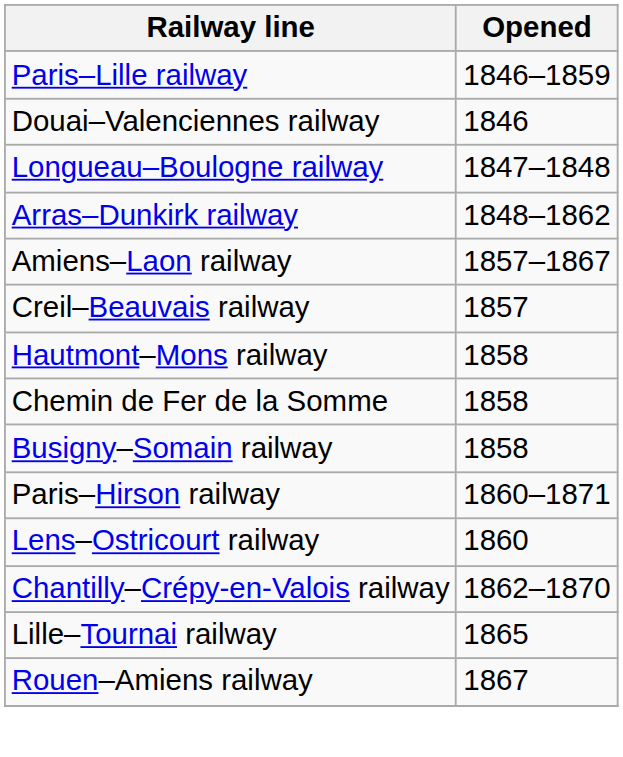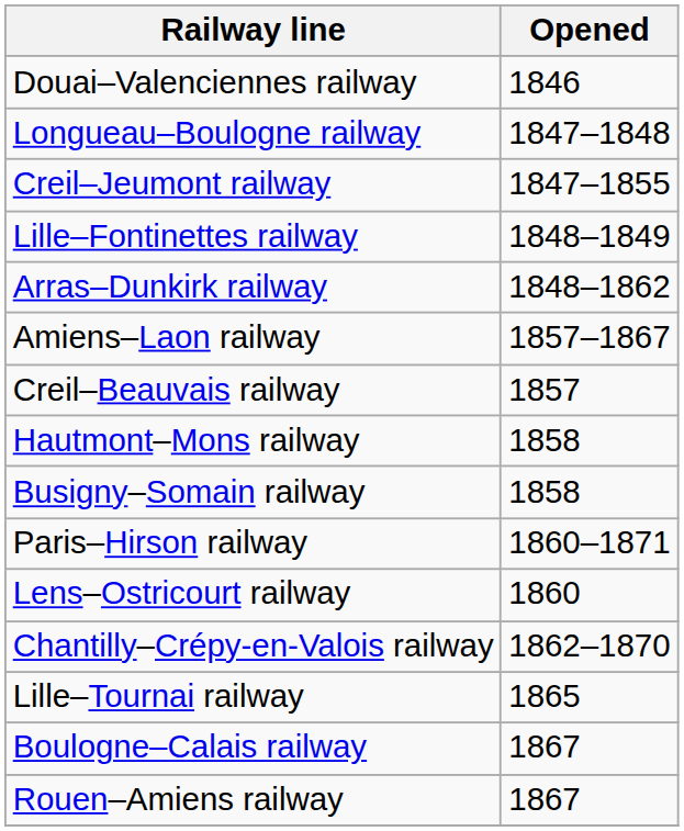- row: Paris–Lille railway | 1846–1859
+ row: Creil–Jeumont railway | 1847–1855
+ row: Lille–Fontinettes railway | 1848–1849
- row: Chemin de Fer de la Somme | 1858
+ row: Boulogne–Calais railway | 1867
